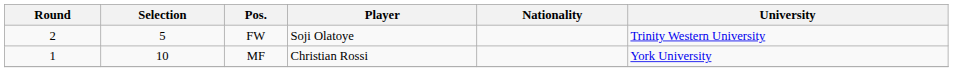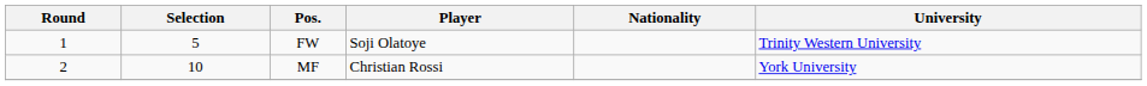FW | Round: 2 -> 1
MF | Round: 1 -> 2
